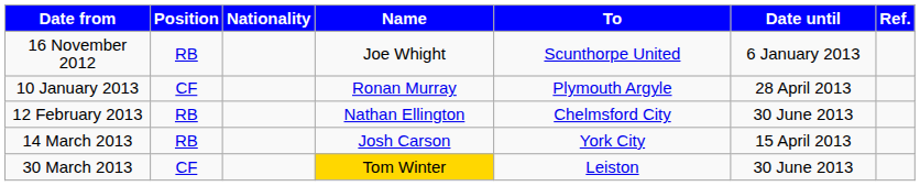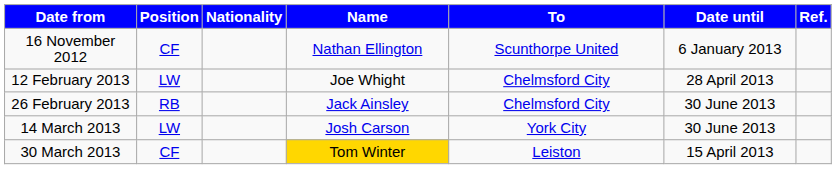16 November 2012 | Position: RB -> CF
16 November 2012 | Name: Joe Whight -> Nathan Ellington
- row: 10 January 2013 | CF | Ronan Murray | Plymouth Argyle | 28 April 2013
12 February 2013 | Position: RB -> LW
12 February 2013 | Name: Nathan Ellington -> Joe Whight
12 February 2013 | Date until: 30 June 2013 -> 28 April 2013
+ row: 26 February 2013 | RB | Jack Ainsley | Chelmsford City | 30 June 2013
14 March 2013 | Position: RB -> LW
14 March 2013 | Date until: 15 April 2013 -> 30 June 2013
30 March 2013 | Date until: 30 June 2013 -> 15 April 2013
